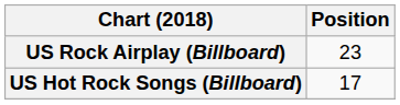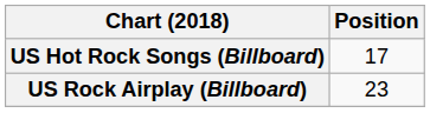rows swapped: US Hot Rock Songs (Billboard) <-> US Rock Airplay (Billboard)
